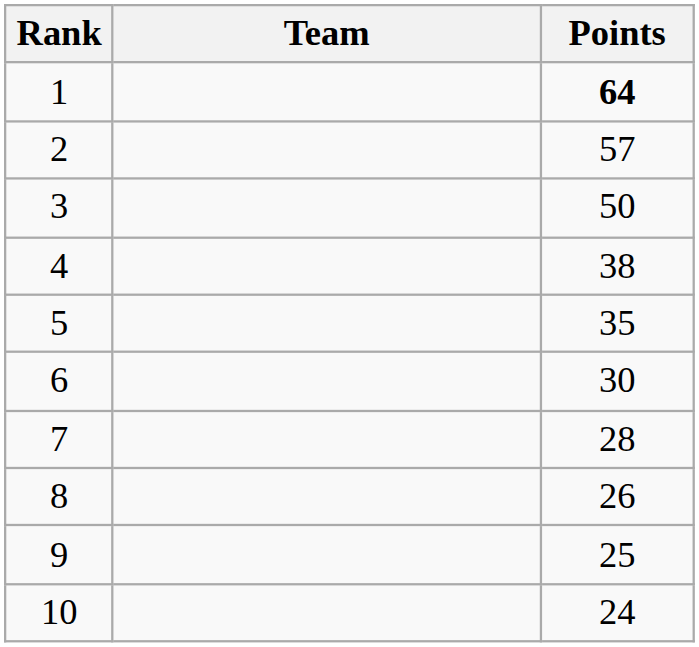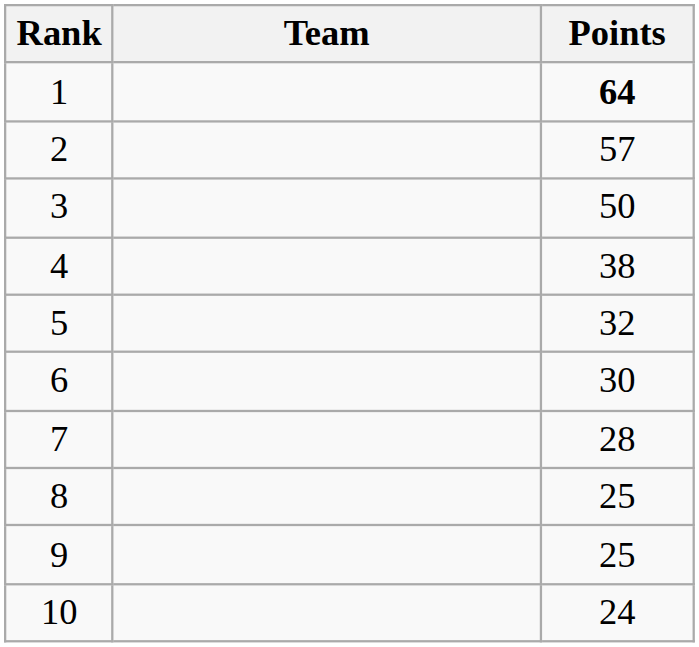5 | Points: 35 -> 32
8 | Points: 26 -> 25
